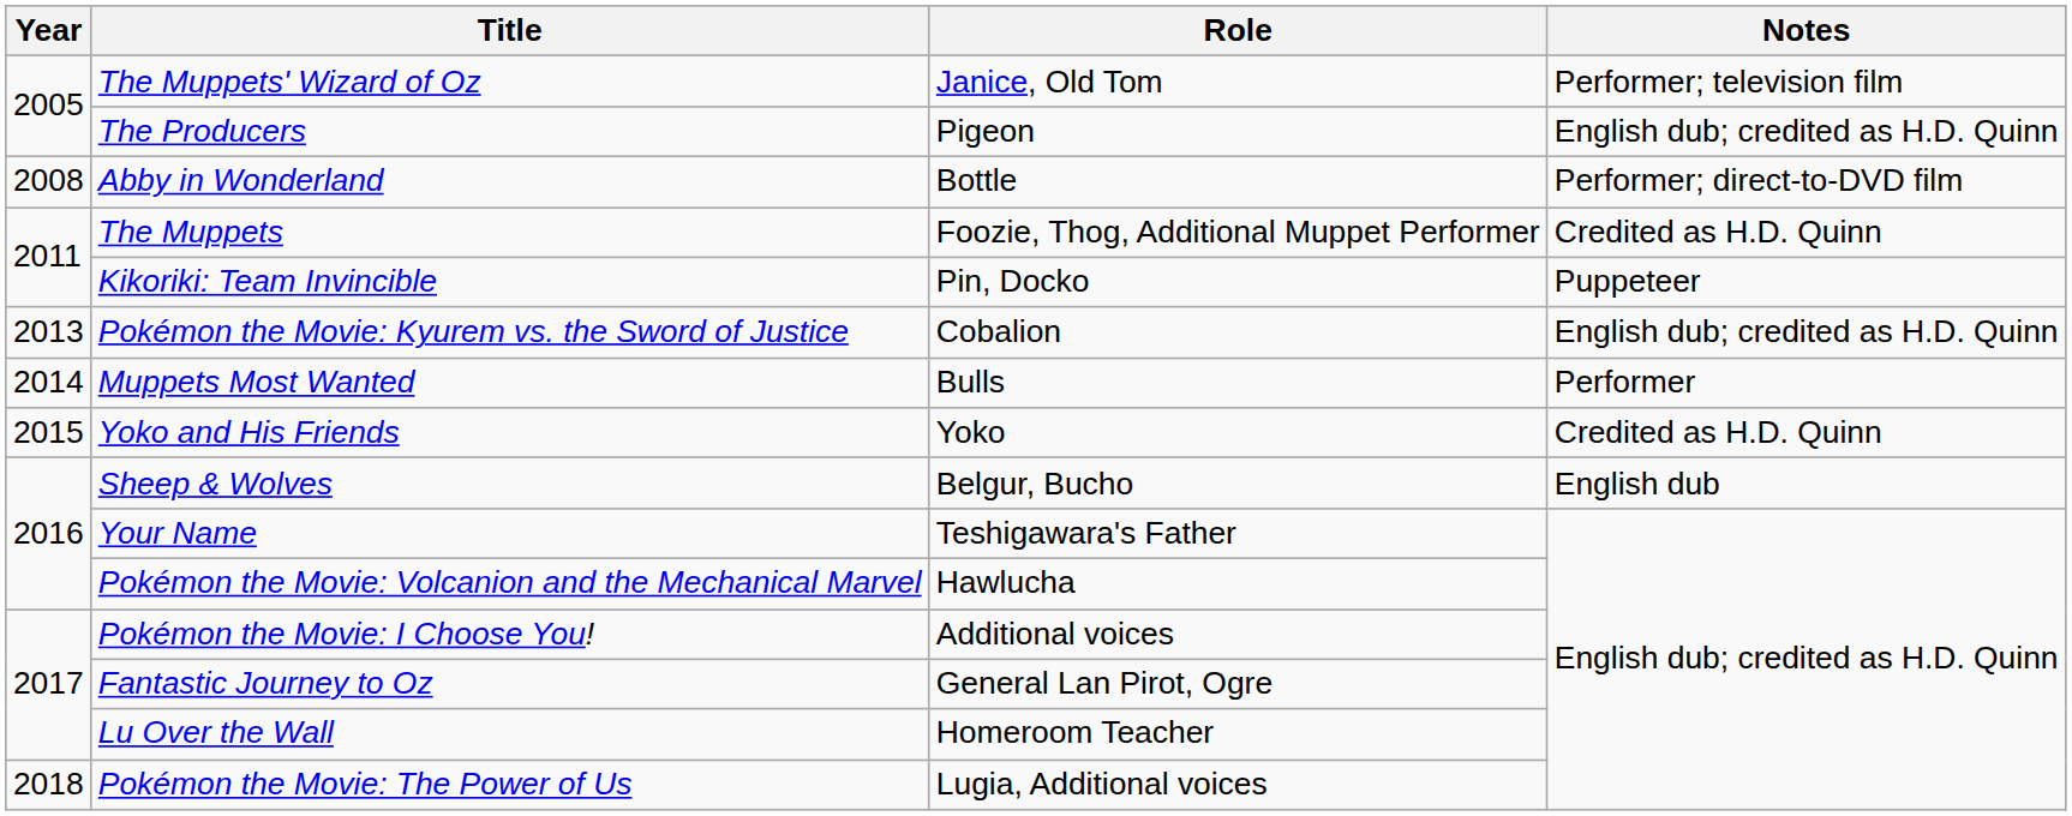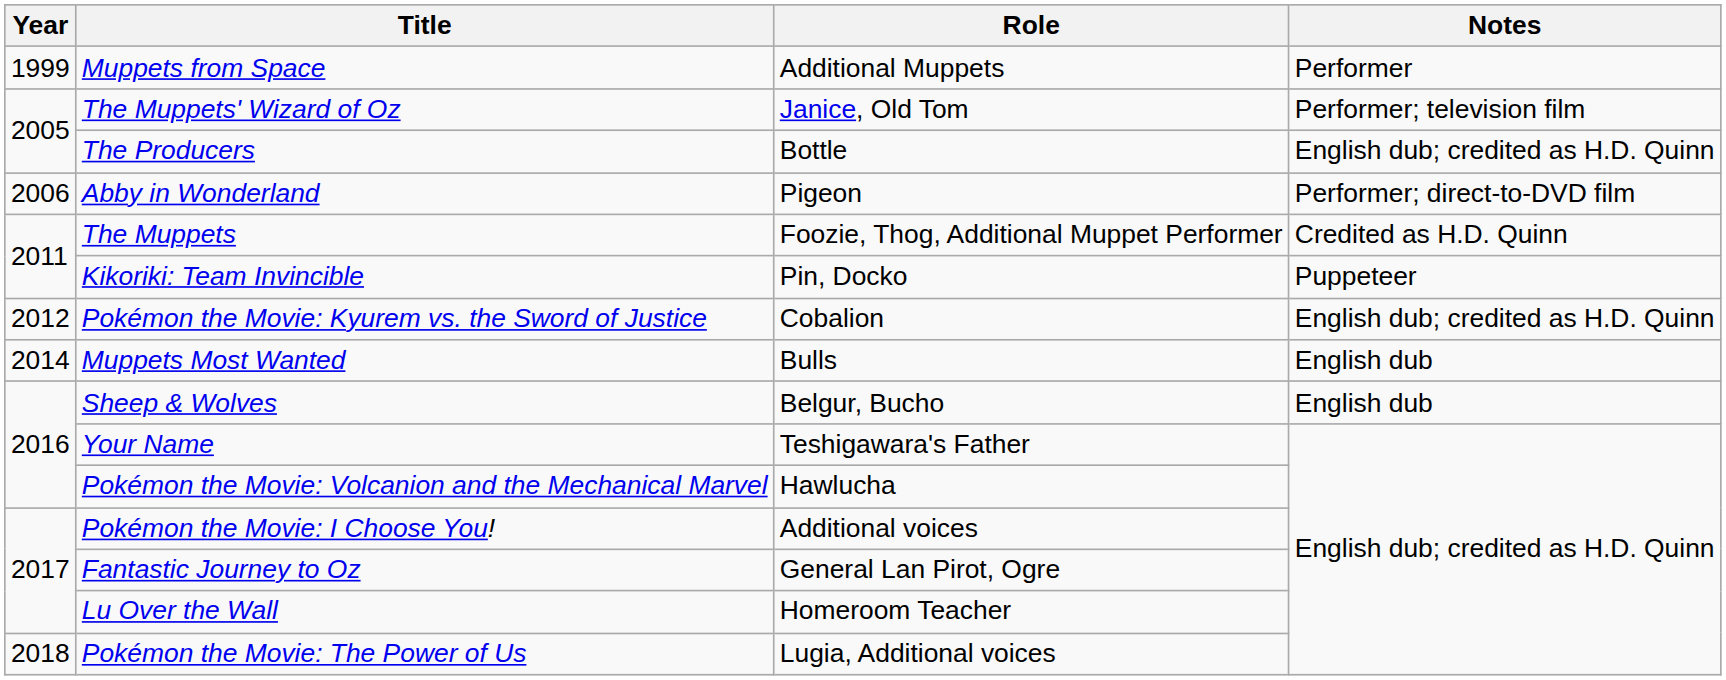+ row: 1999 | Muppets from Space | Additional Muppets | Performer
The Producers | Role: Pigeon -> Bottle
Abby in Wonderland | Year: 2008 -> 2006
Abby in Wonderland | Role: Bottle -> Pigeon
Pokémon the Movie: Kyurem vs. the Sword of Justice | Year: 2013 -> 2012
Muppets Most Wanted | Notes: Performer -> English dub
- row: 2015 | Yoko and His Friends | Yoko | Credited as H.D. Quinn
